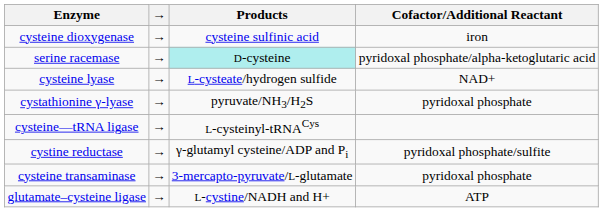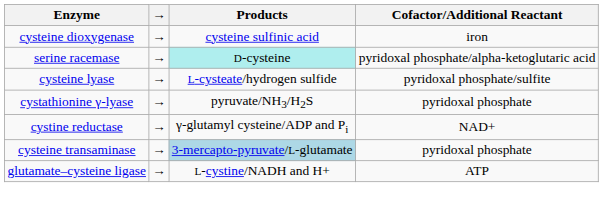cysteine lyase | Cofactor/Additional Reactant: NAD+ -> pyridoxal phosphate/sulfite
- row: cysteine—tRNA ligase | → | L-cysteinyl-tRNACys
cystine reductase | Cofactor/Additional Reactant: pyridoxal phosphate/sulfite -> NAD+
cysteine transaminase | Products: no background -> lightblue background
